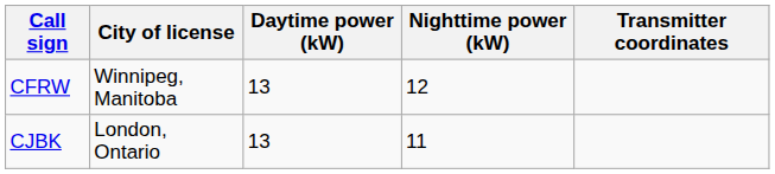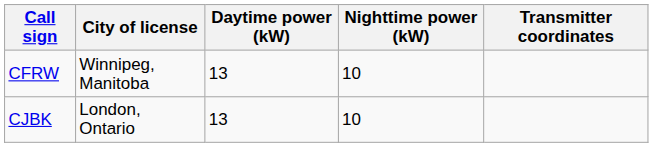CFRW | Nighttime power (kW): 12 -> 10
CJBK | Nighttime power (kW): 11 -> 10
